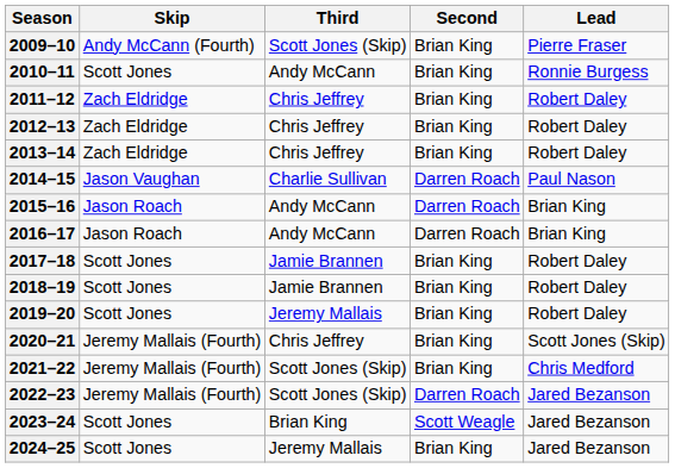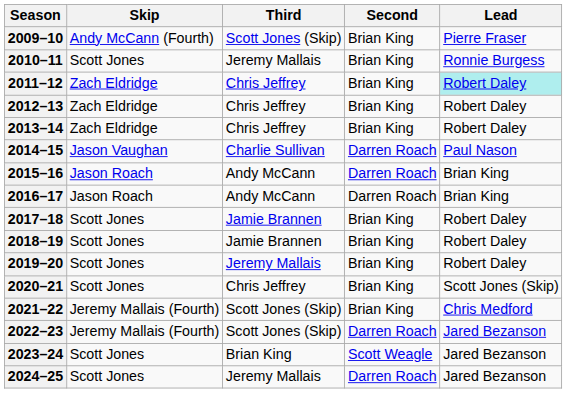2010–11 | Third: Andy McCann -> Jeremy Mallais
2011–12 | Lead: no background -> paleturquoise background
2020–21 | Skip: Jeremy Mallais (Fourth) -> Scott Jones
2024–25 | Second: Brian King -> Darren Roach
